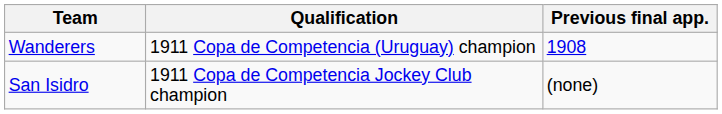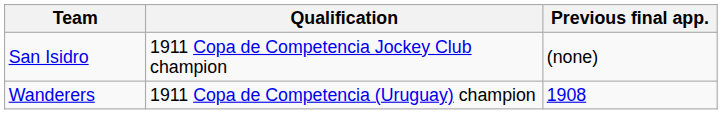rows swapped: San Isidro <-> Wanderers
